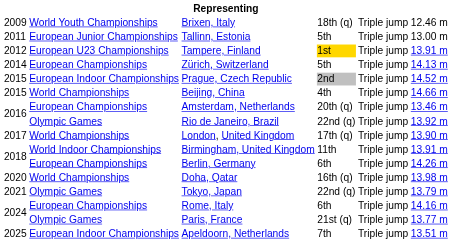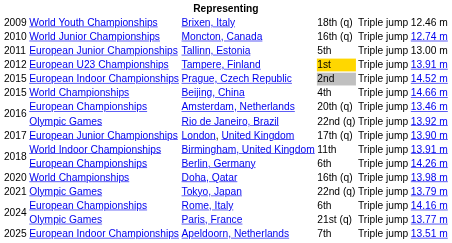+ row: 2010 | World Junior Championships | Moncton, Canada | 16th (q) | Triple jump | 12.74 m
- row: 2014 | European Championships | Zürich, Switzerland | 5th | Triple jump | 14.13 m
London, United Kingdom | column 2: World Championships -> European Junior Championships
